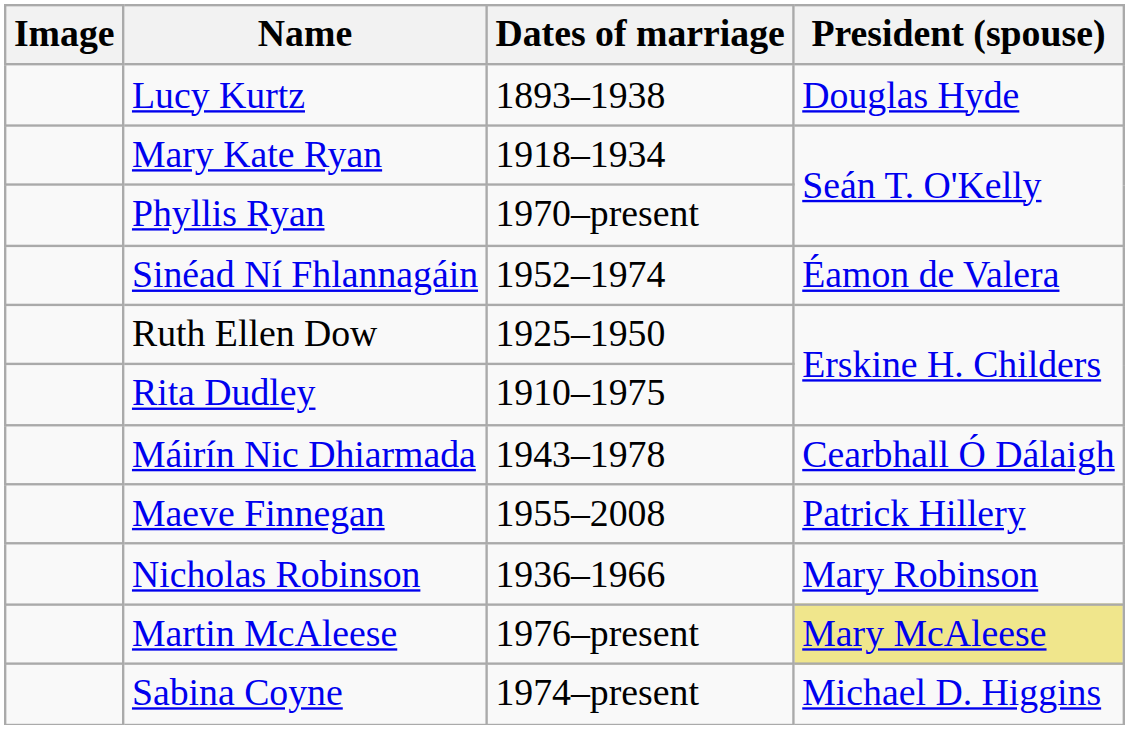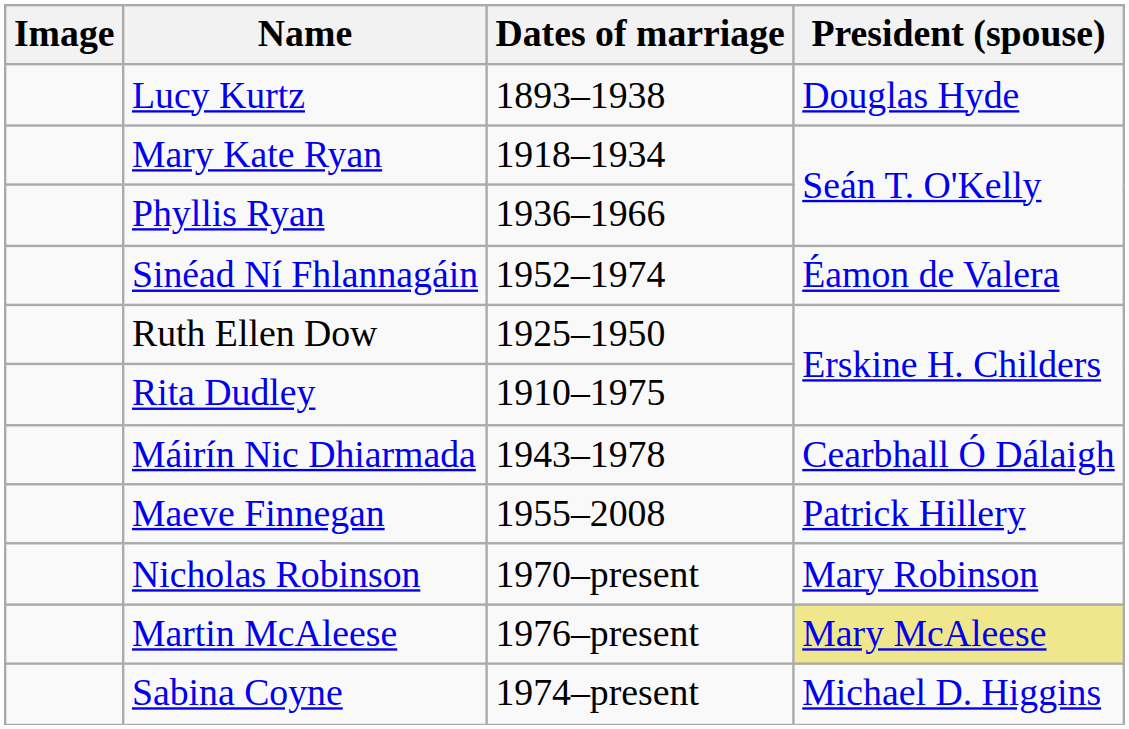Phyllis Ryan | Dates of marriage: 1970–present -> 1936–1966
Nicholas Robinson | Dates of marriage: 1936–1966 -> 1970–present
